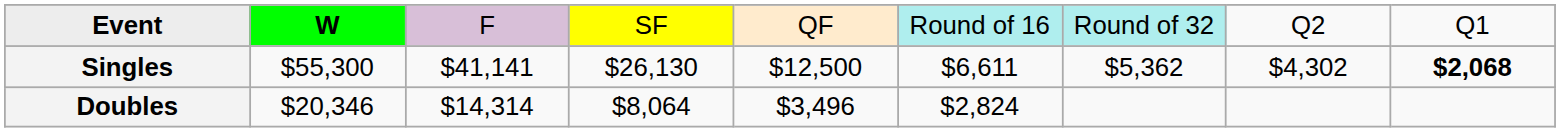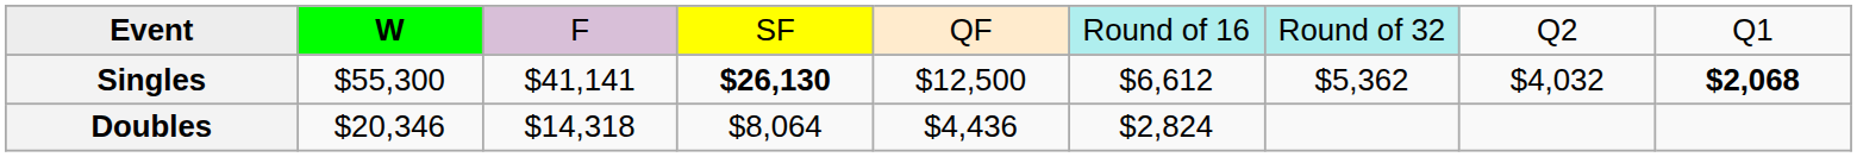Singles | column 4: normal -> bold
Singles | column 6: $6,611 -> $6,612
Singles | column 8: $4,302 -> $4,032
Doubles | column 3: $14,314 -> $14,318
Doubles | column 5: $3,496 -> $4,436
